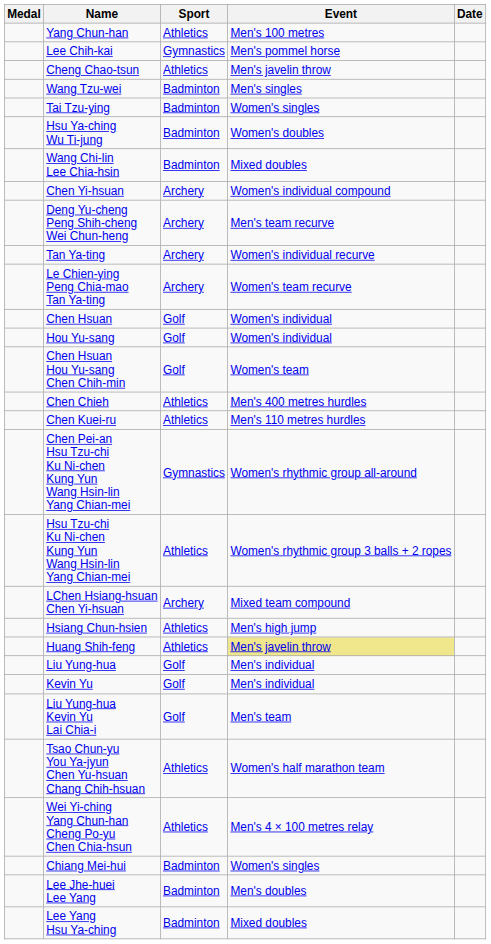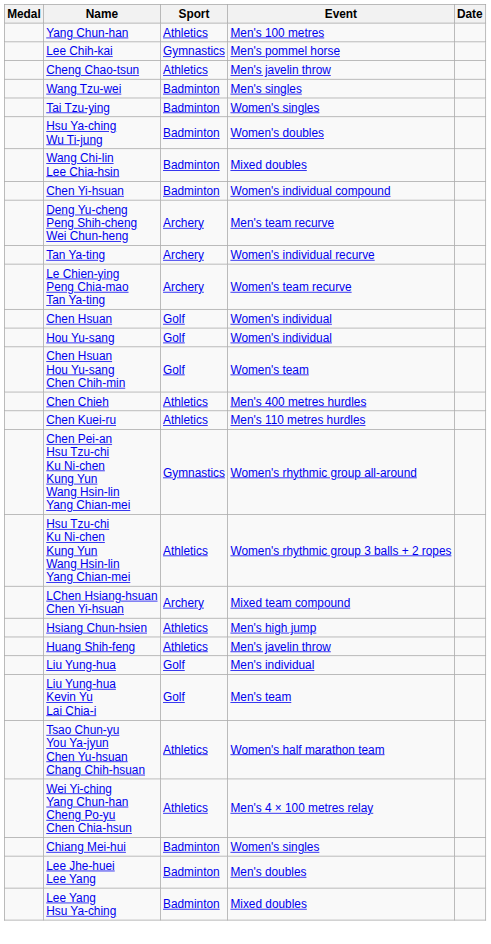Chen Yi-hsuan | Sport: Archery -> Badminton
Huang Shih-feng | Event: khaki background -> no background
- row: Kevin Yu | Golf | Men's individual
